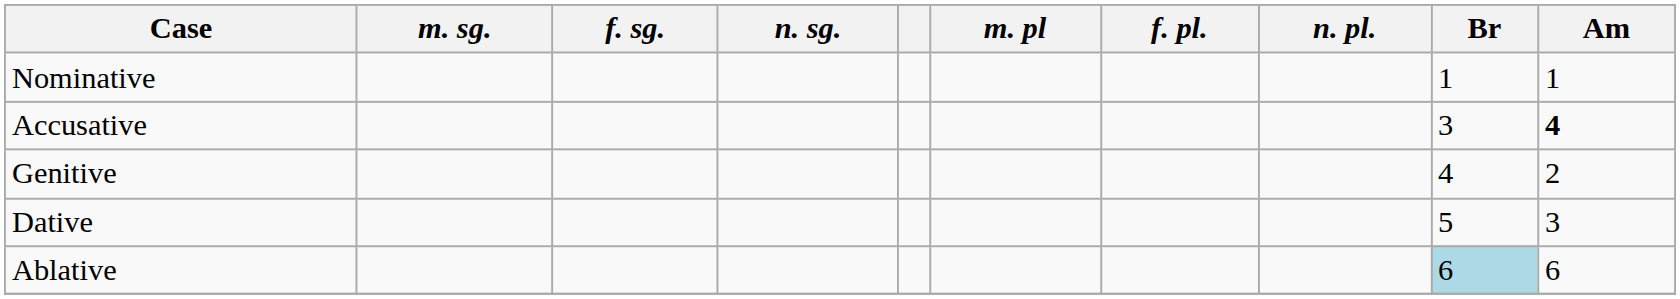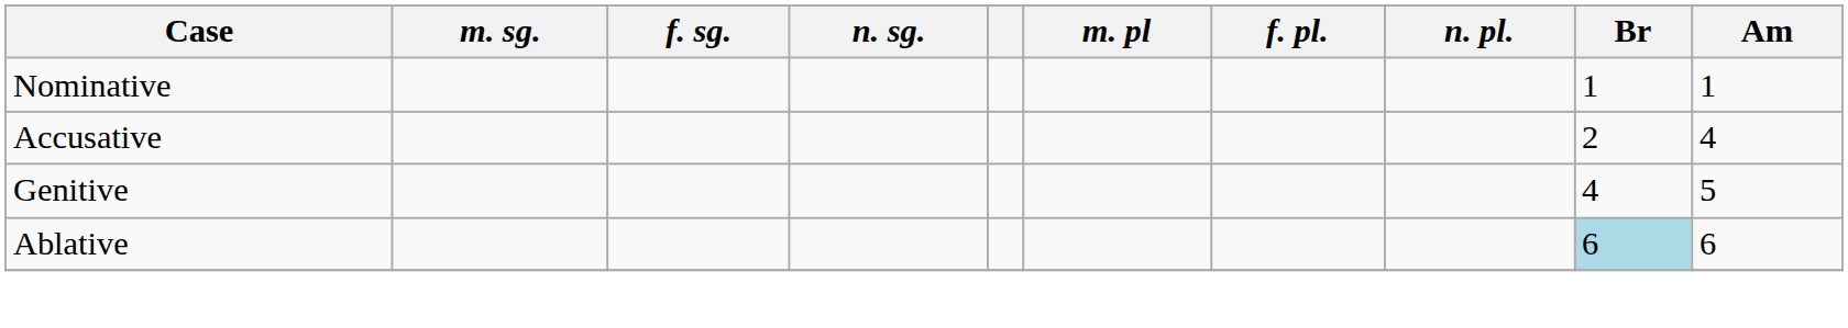Accusative | Br: 3 -> 2
Accusative | Am: bold -> normal
Genitive | Am: 2 -> 5
- row: Dative | 5 | 3
